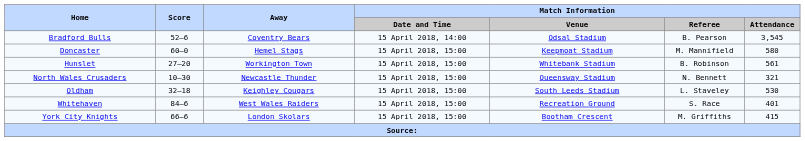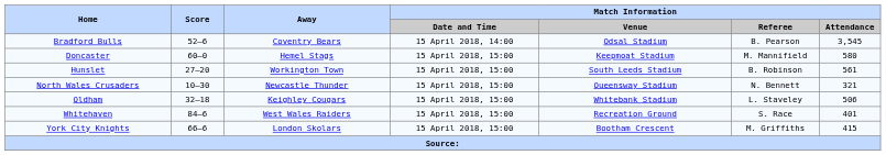Hunslet | Match Information / Venue: Whitebank Stadium -> South Leeds Stadium
Oldham | Match Information / Venue: South Leeds Stadium -> Whitebank Stadium
Oldham | Match Information / Attendance: 530 -> 506
